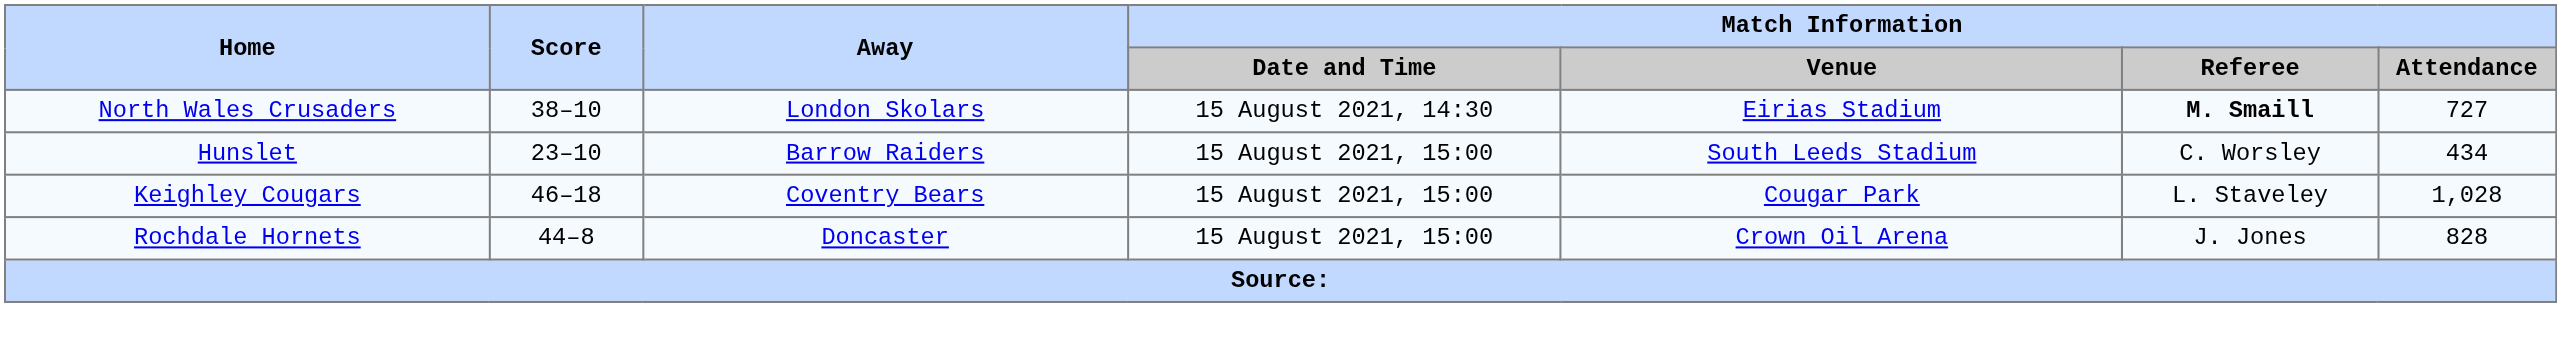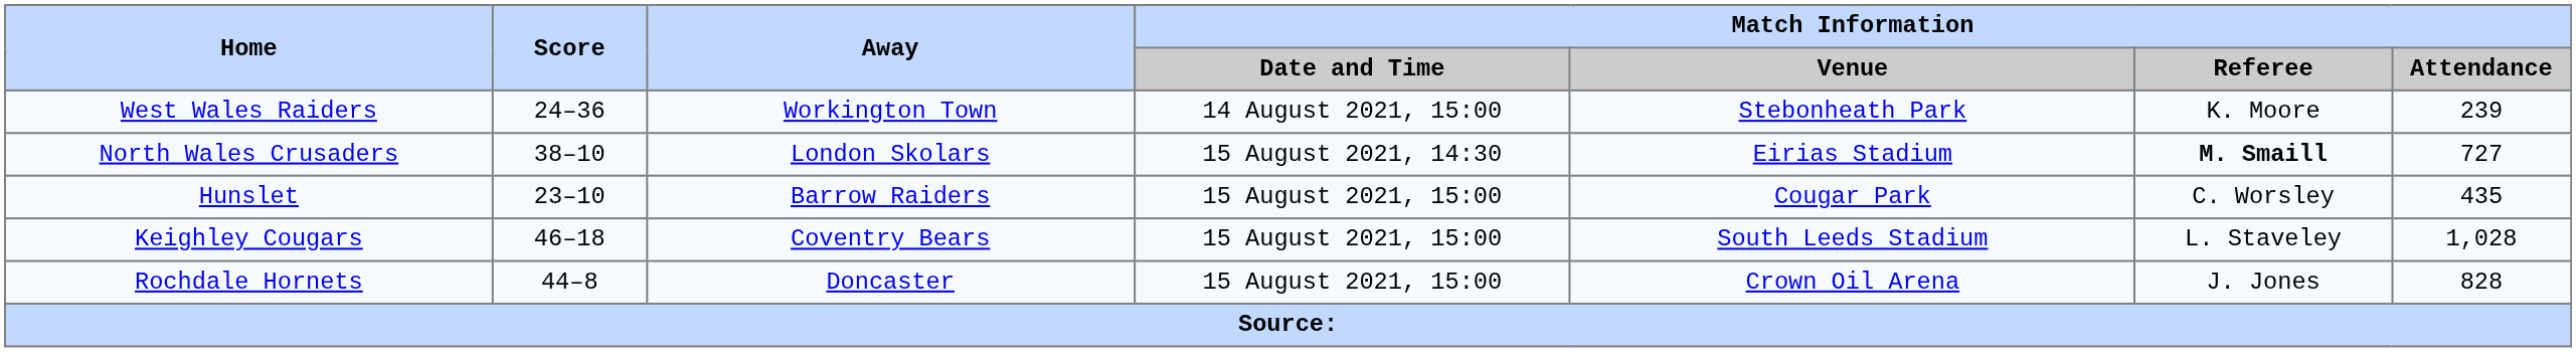+ row: West Wales Raiders | 24–36 | Workington Town | 14 August 2021, 15:00 | Stebonheath Park | K. Moore | 239
Hunslet | Match Information / Venue: South Leeds Stadium -> Cougar Park
Hunslet | Match Information / Attendance: 434 -> 435
Keighley Cougars | Match Information / Venue: Cougar Park -> South Leeds Stadium
